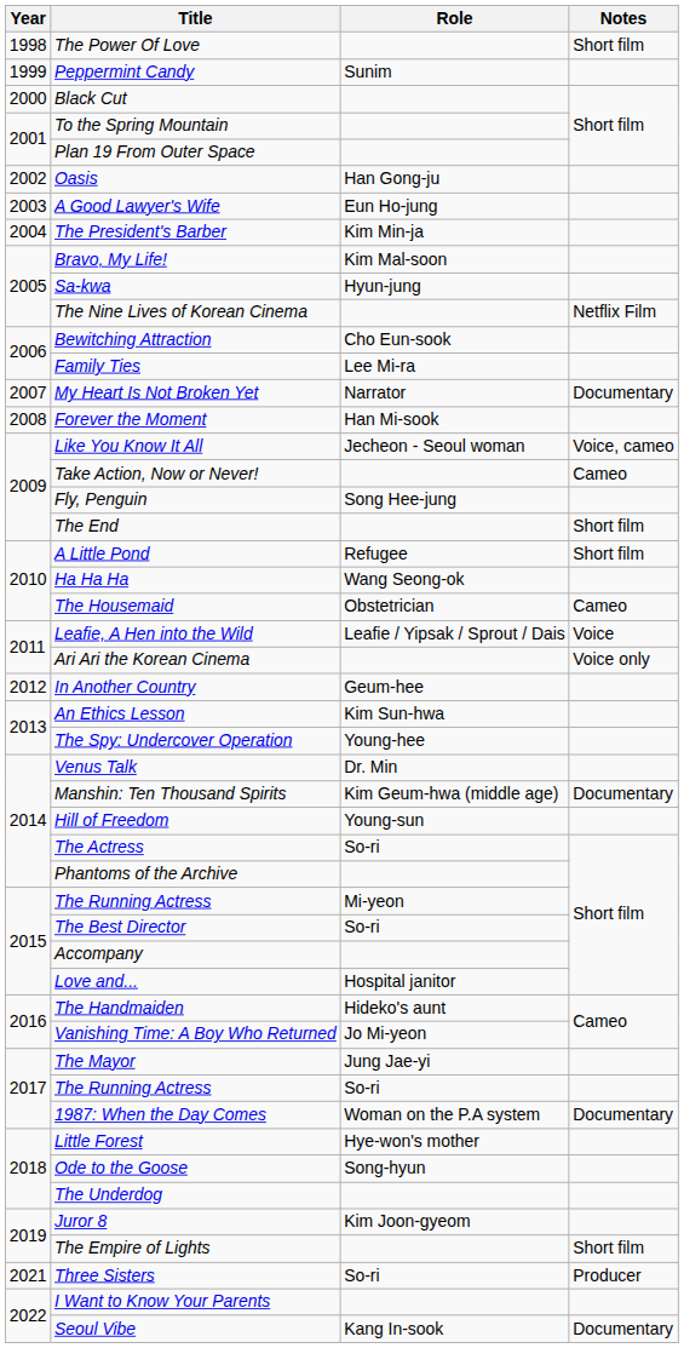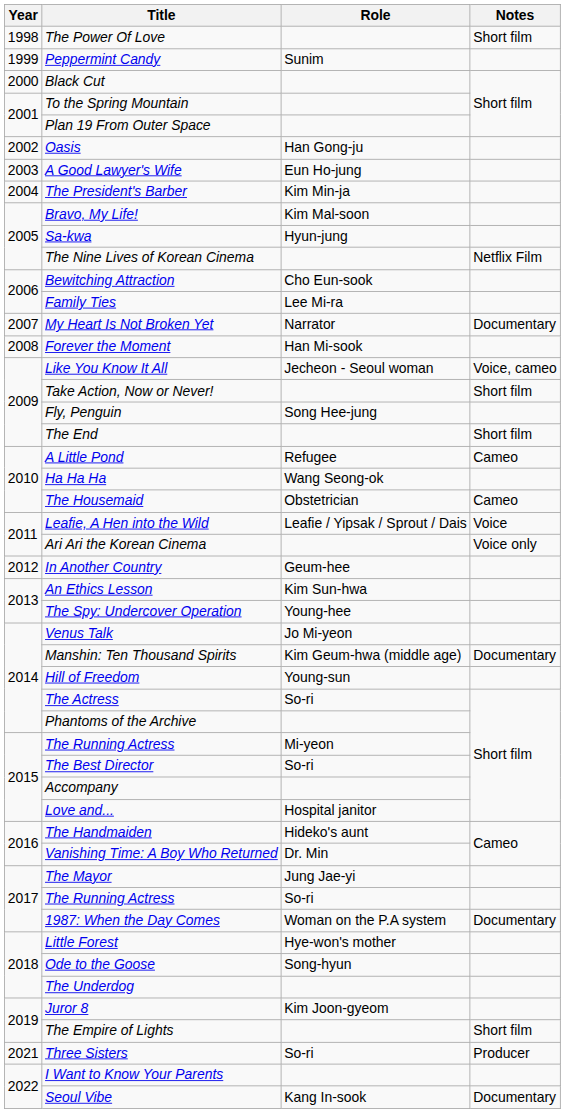Take Action, Now or Never! | Notes: Cameo -> Short film
A Little Pond | Notes: Short film -> Cameo
Venus Talk | Role: Dr. Min -> Jo Mi-yeon
Vanishing Time: A Boy Who Returned | Role: Jo Mi-yeon -> Dr. Min
